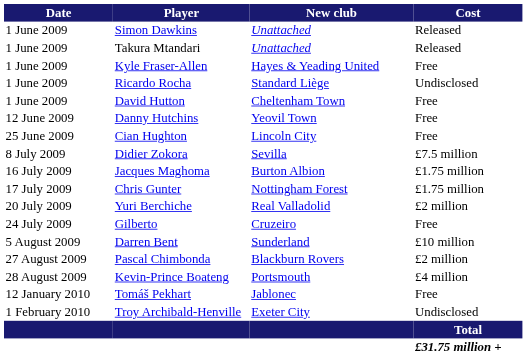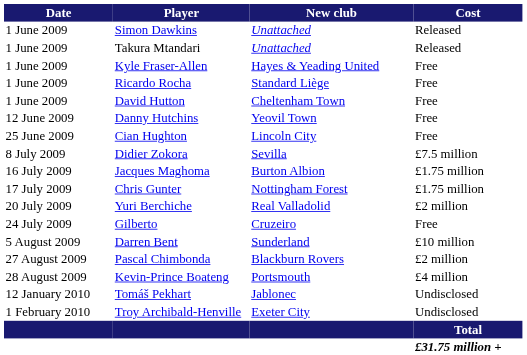Ricardo Rocha | Cost: Undisclosed -> Free
Tomáš Pekhart | Cost: Free -> Undisclosed
